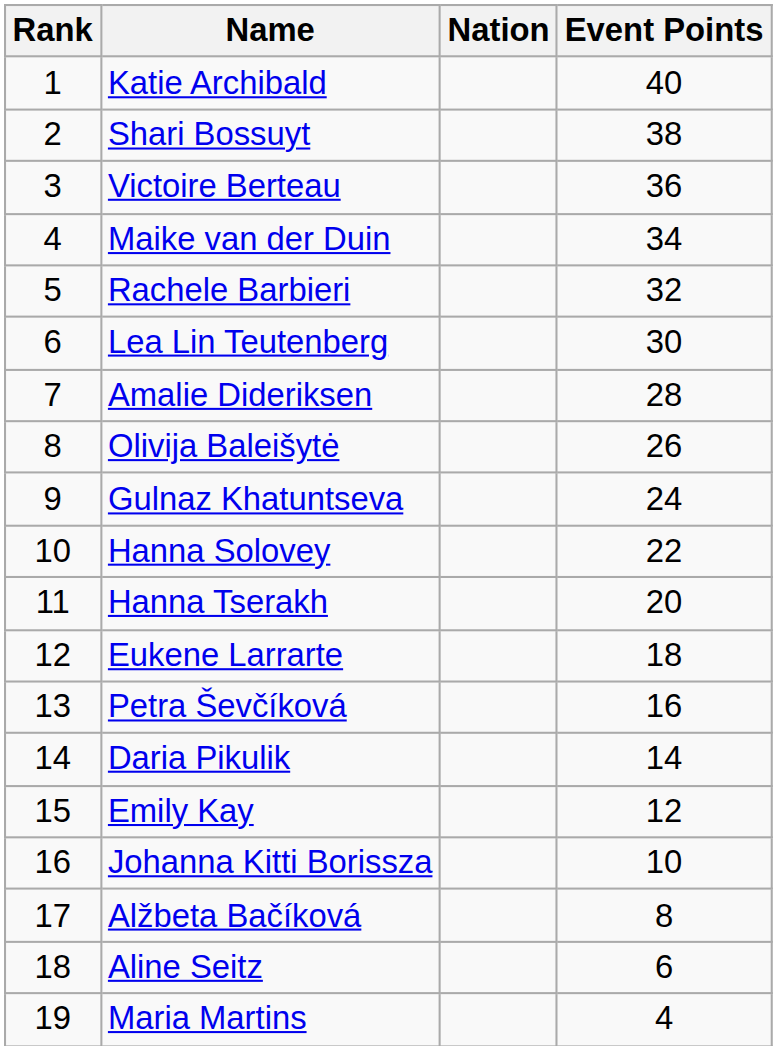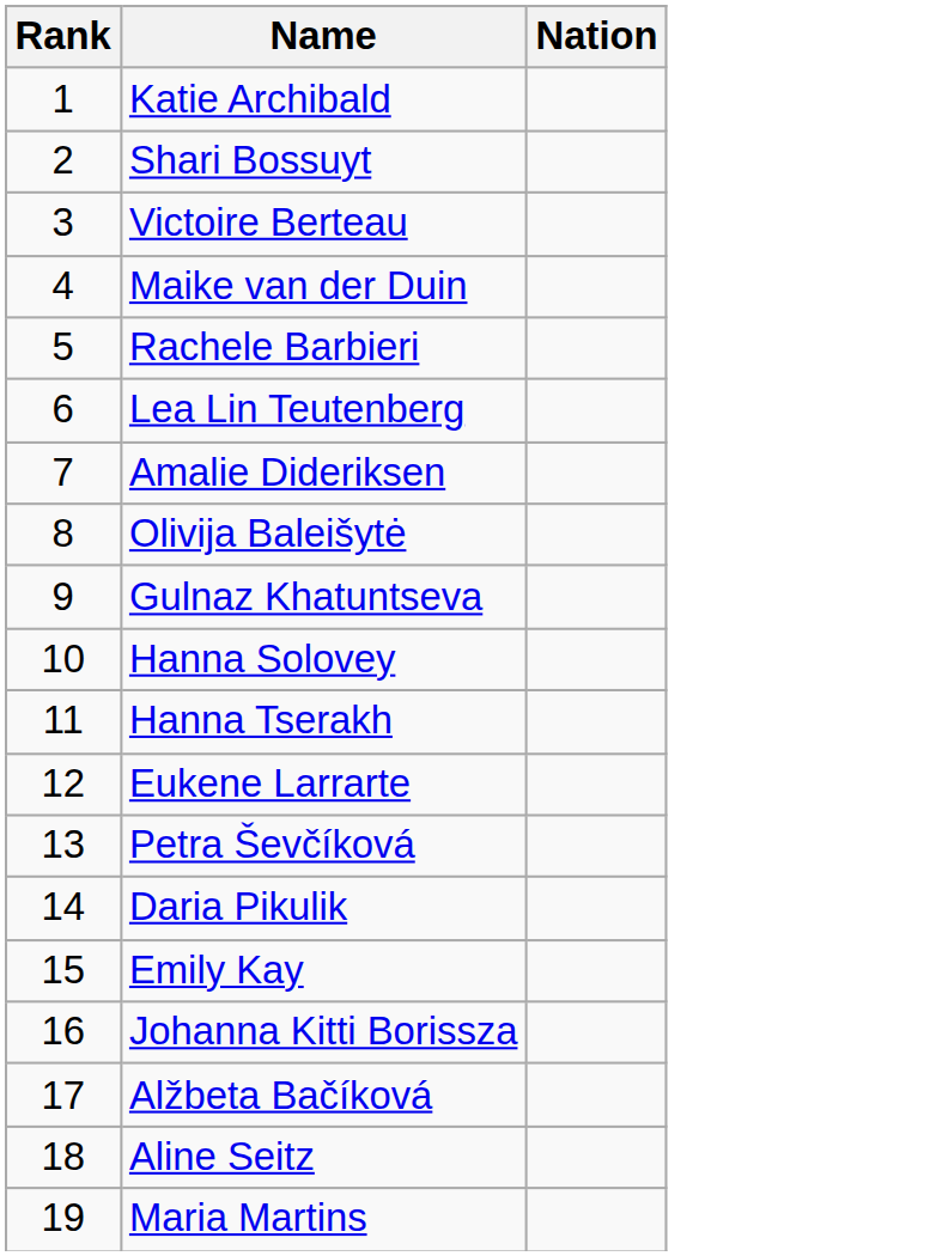- column: Event Points | 40 | 38 | 36 | 34 | 32 | 30 | 28 | 26 | 24 | 22 | 20 | 18 | 16 | 14 | 12 | 10 | 8 | 6 | 4
